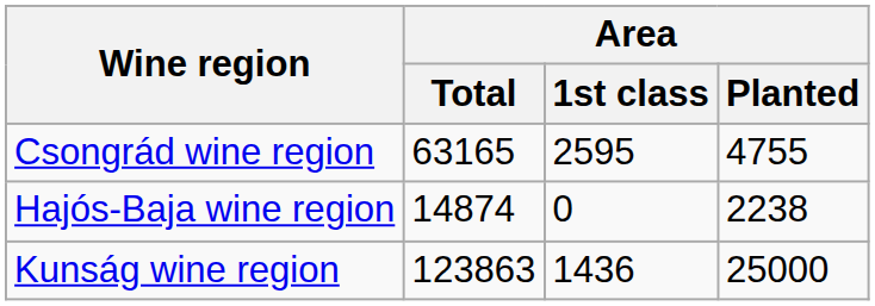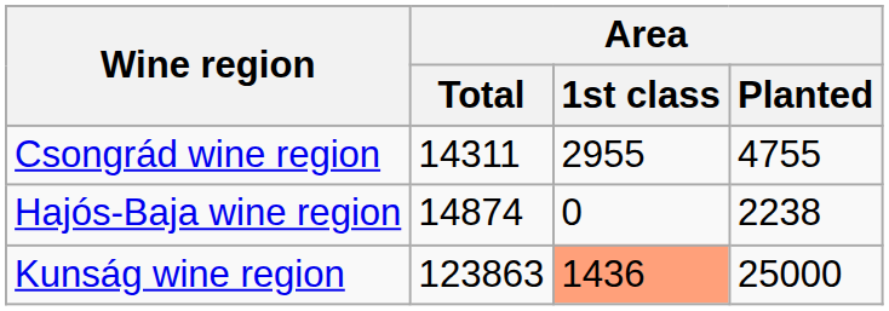Csongrád wine region | Area / Total: 63165 -> 14311
Csongrád wine region | Area / 1st class: 2595 -> 2955
Kunság wine region | Area / 1st class: no background -> lightsalmon background
